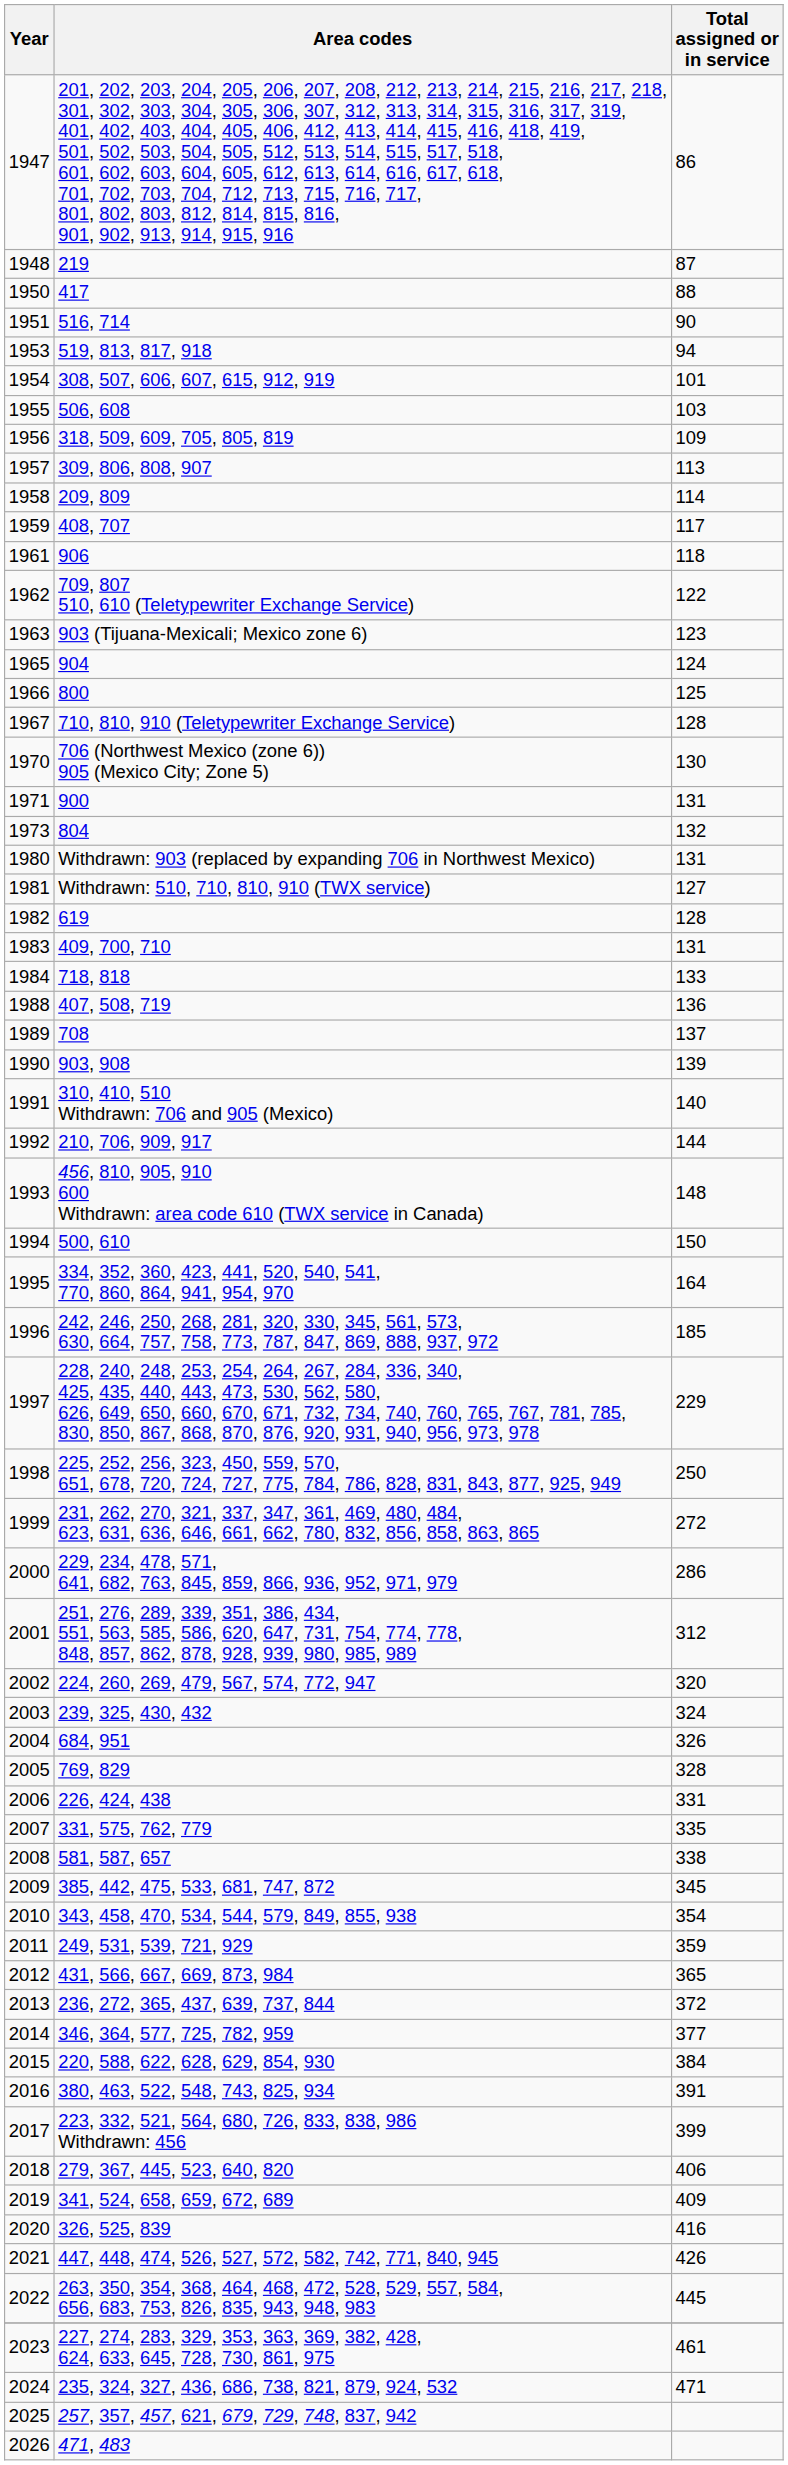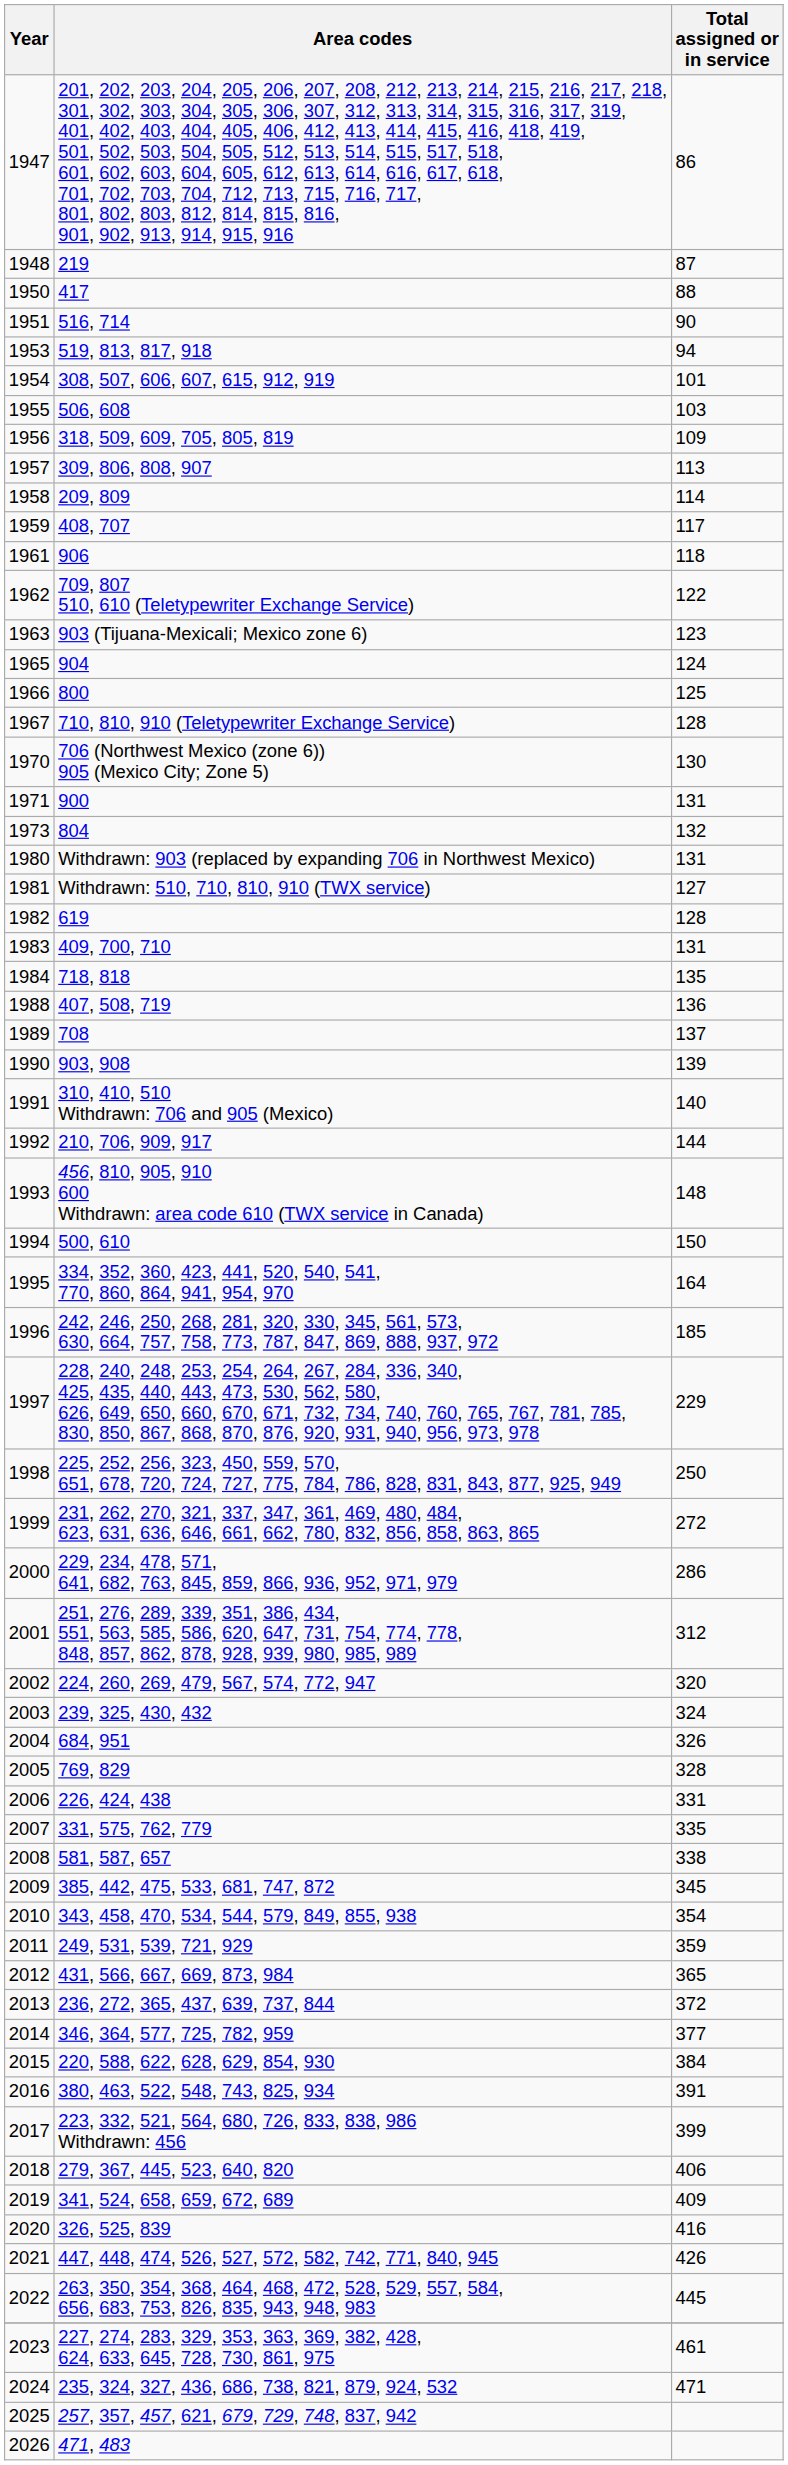1984 | Total assigned or in service: 133 -> 135
